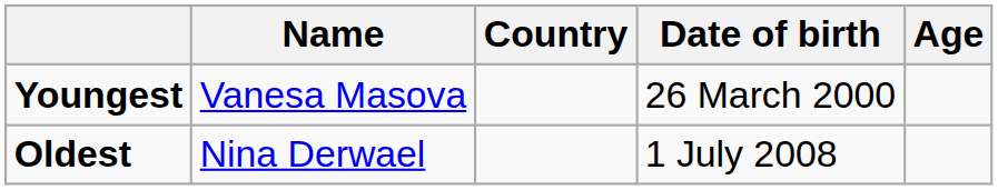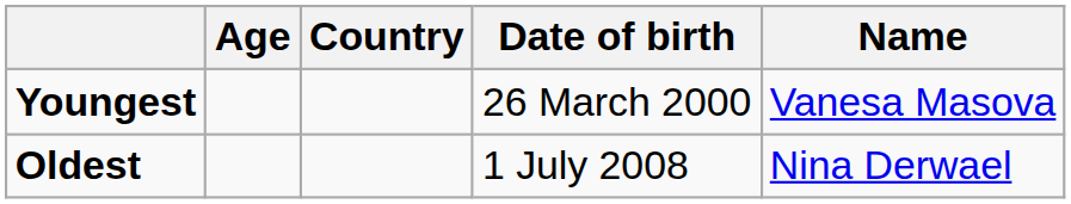columns swapped: Name <-> Age
